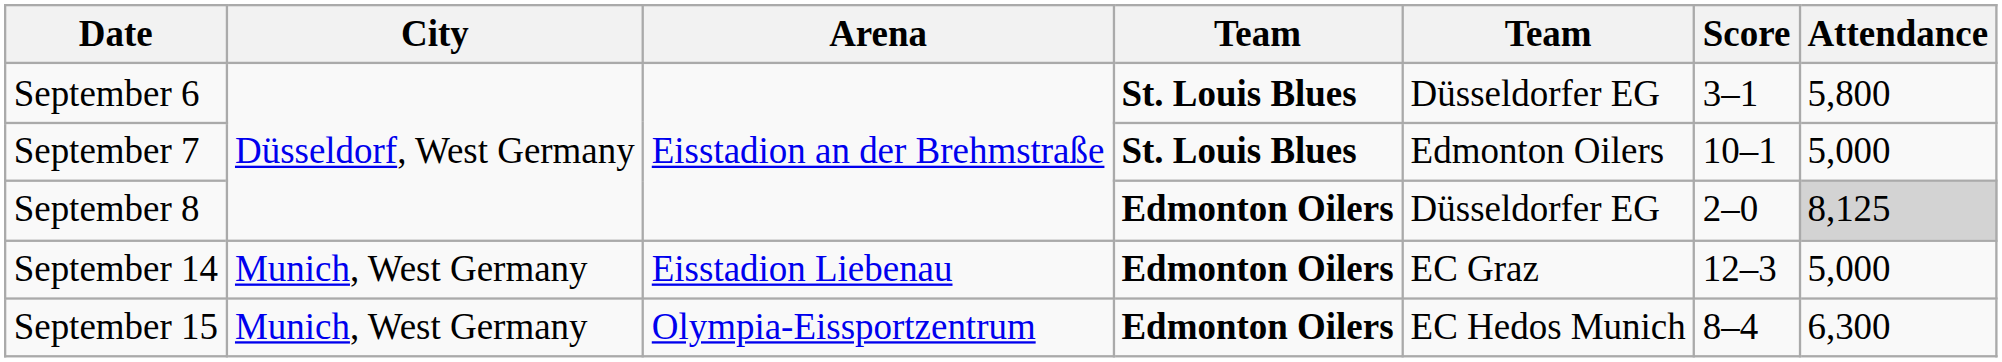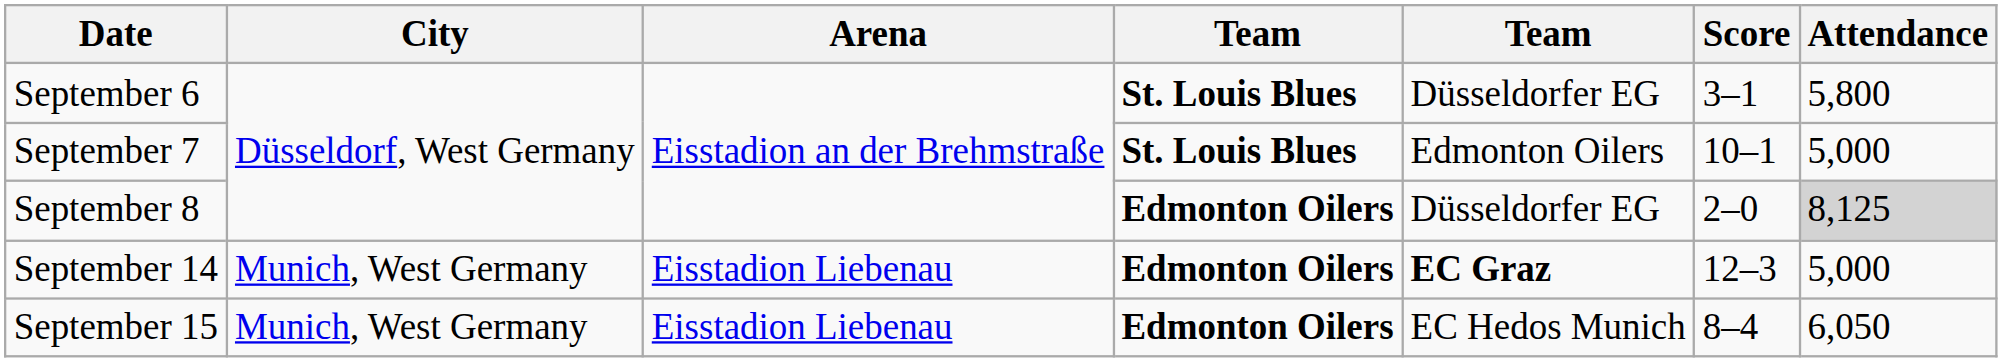September 14 | column 5: normal -> bold
September 15 | Arena: Olympia-Eissportzentrum -> Eisstadion Liebenau
September 15 | Attendance: 6,300 -> 6,050
